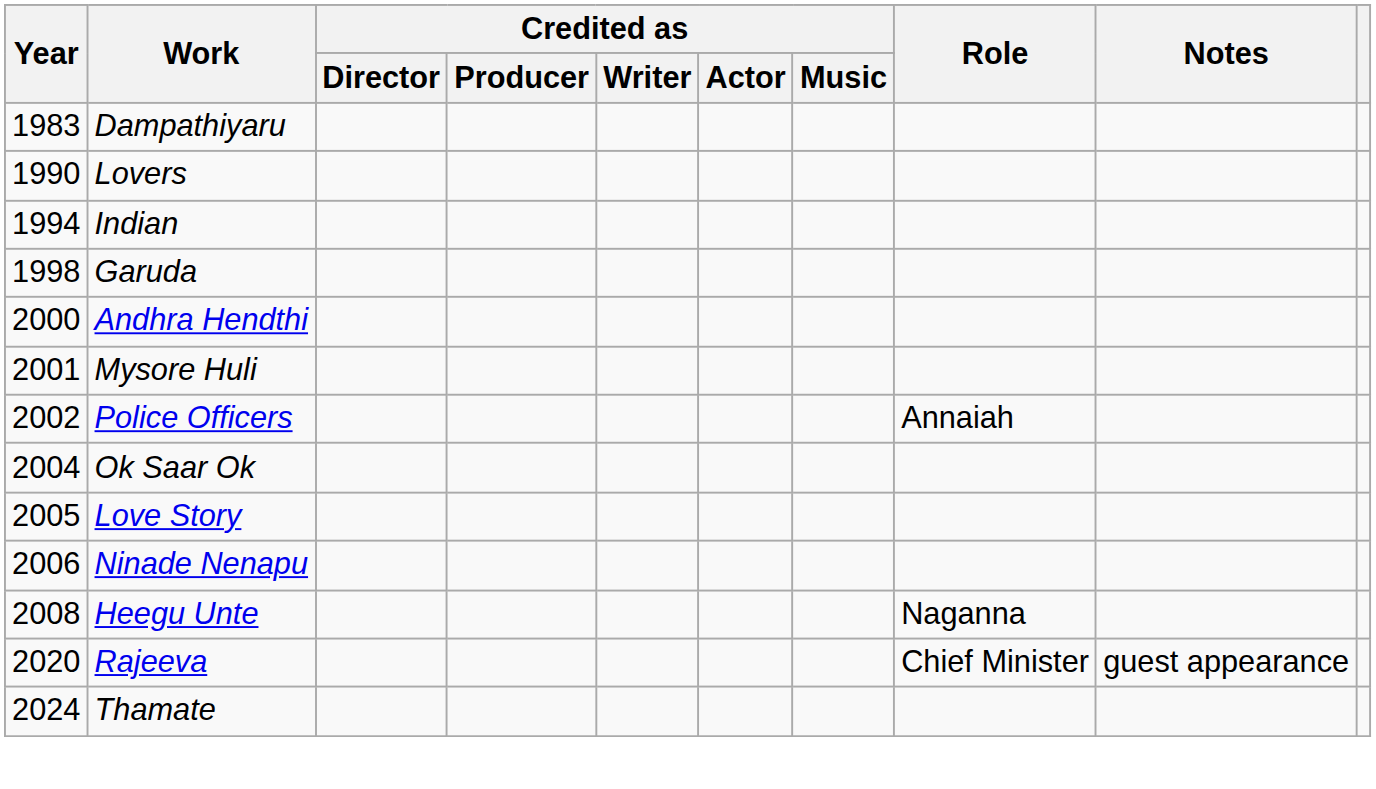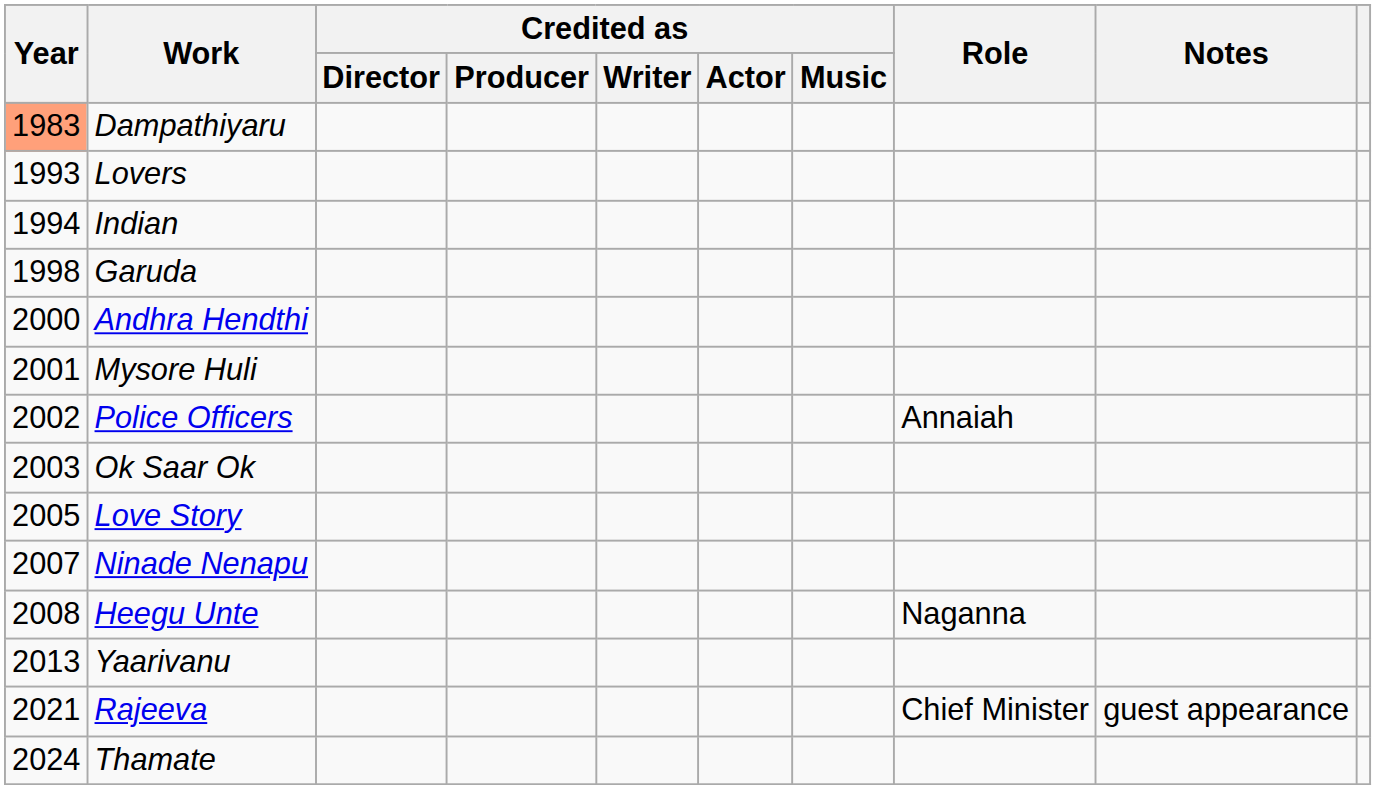Dampathiyaru | Year: no background -> lightsalmon background
Lovers | Year: 1990 -> 1993
Ok Saar Ok | Year: 2004 -> 2003
Ninade Nenapu | Year: 2006 -> 2007
+ row: 2013 | Yaarivanu
Rajeeva | Year: 2020 -> 2021
